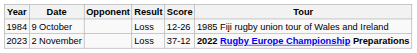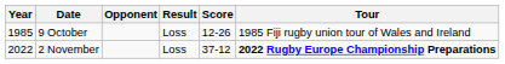9 October | Year: 1984 -> 1985
2 November | Year: 2023 -> 2022
